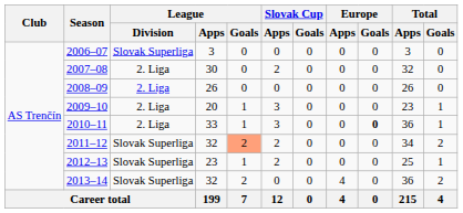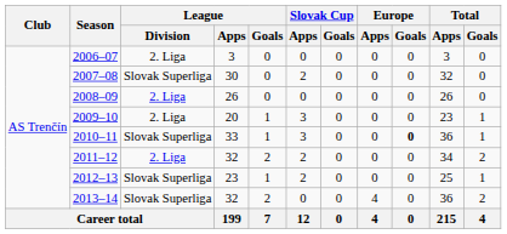2006–07 | League / Division: Slovak Superliga -> 2. Liga
2007–08 | League / Division: 2. Liga -> Slovak Superliga
2010–11 | League / Division: 2. Liga -> Slovak Superliga
2011–12 | League / Division: Slovak Superliga -> 2. Liga
2011–12 | League / Goals: lightsalmon background -> no background
